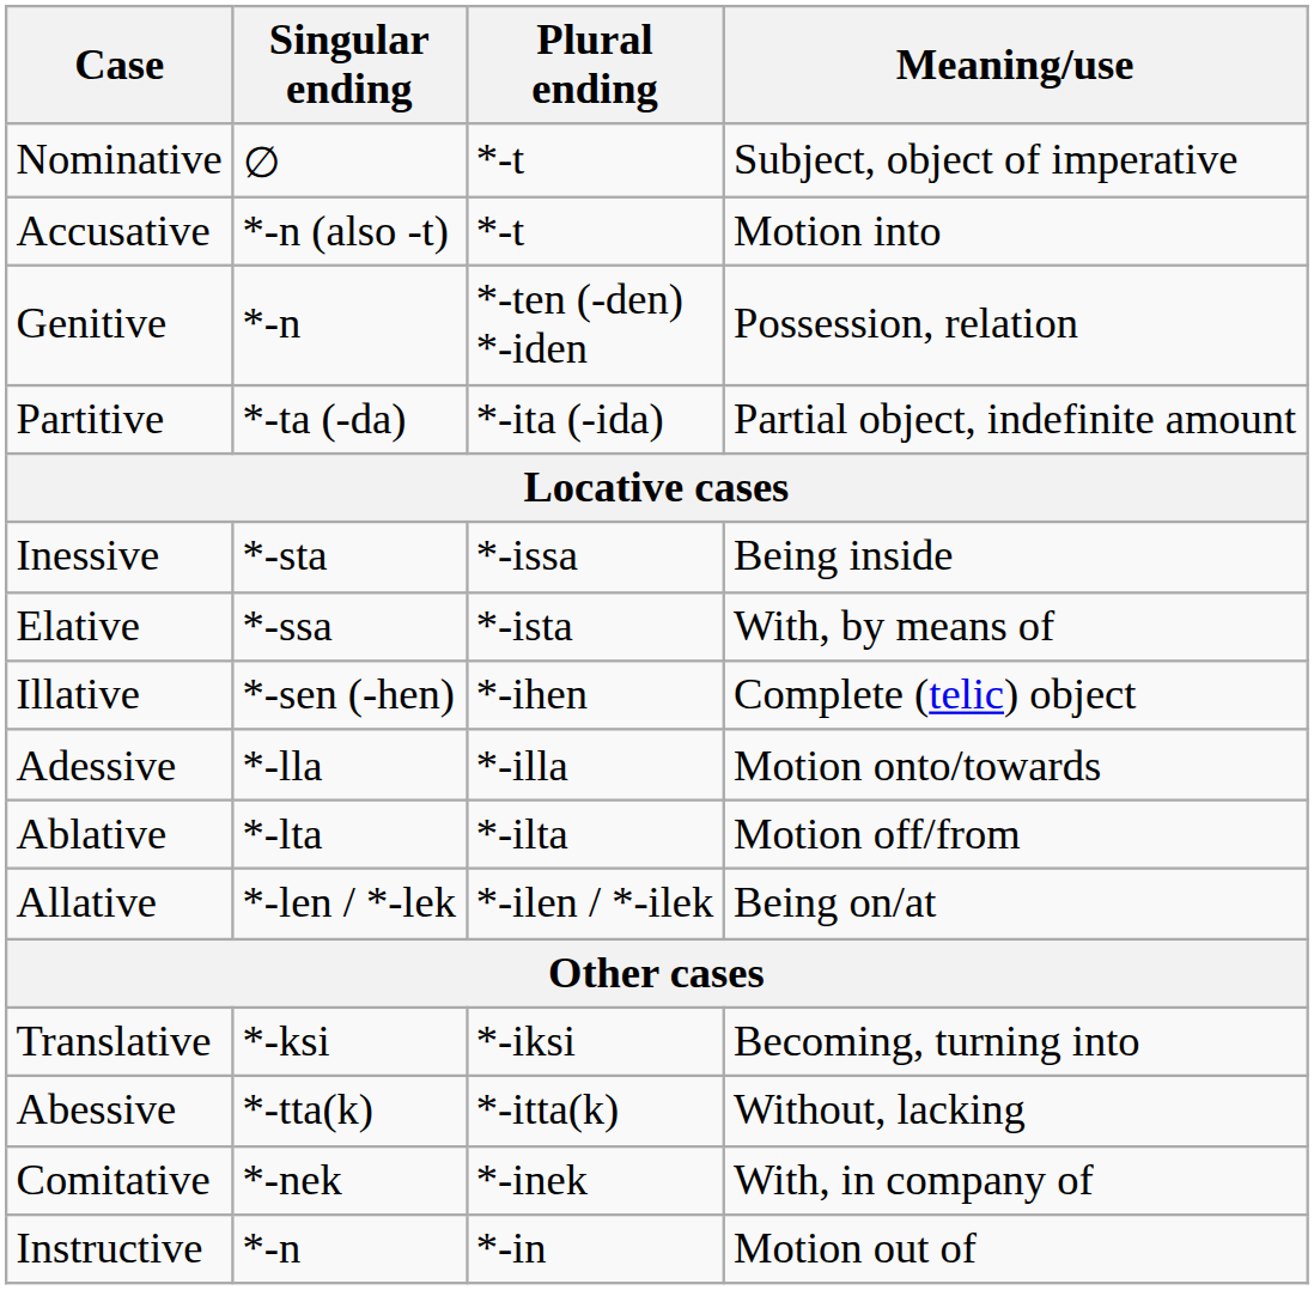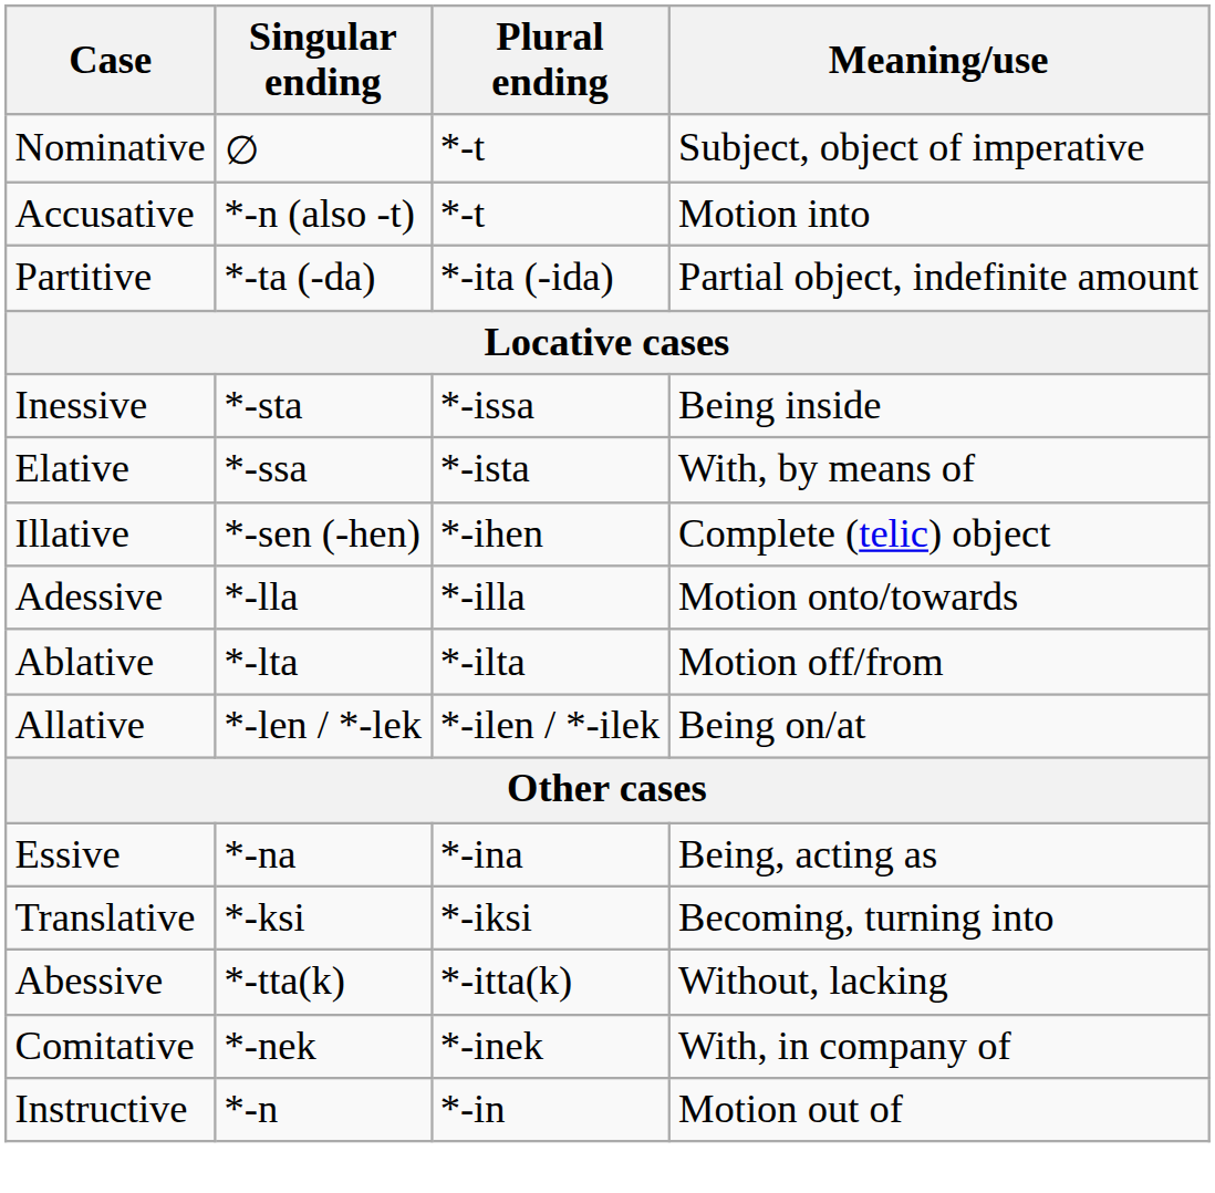- row: Genitive | *-n | *-ten (-den) *-iden | Possession, relation
+ row: Essive | *-na | *-ina | Being, acting as
